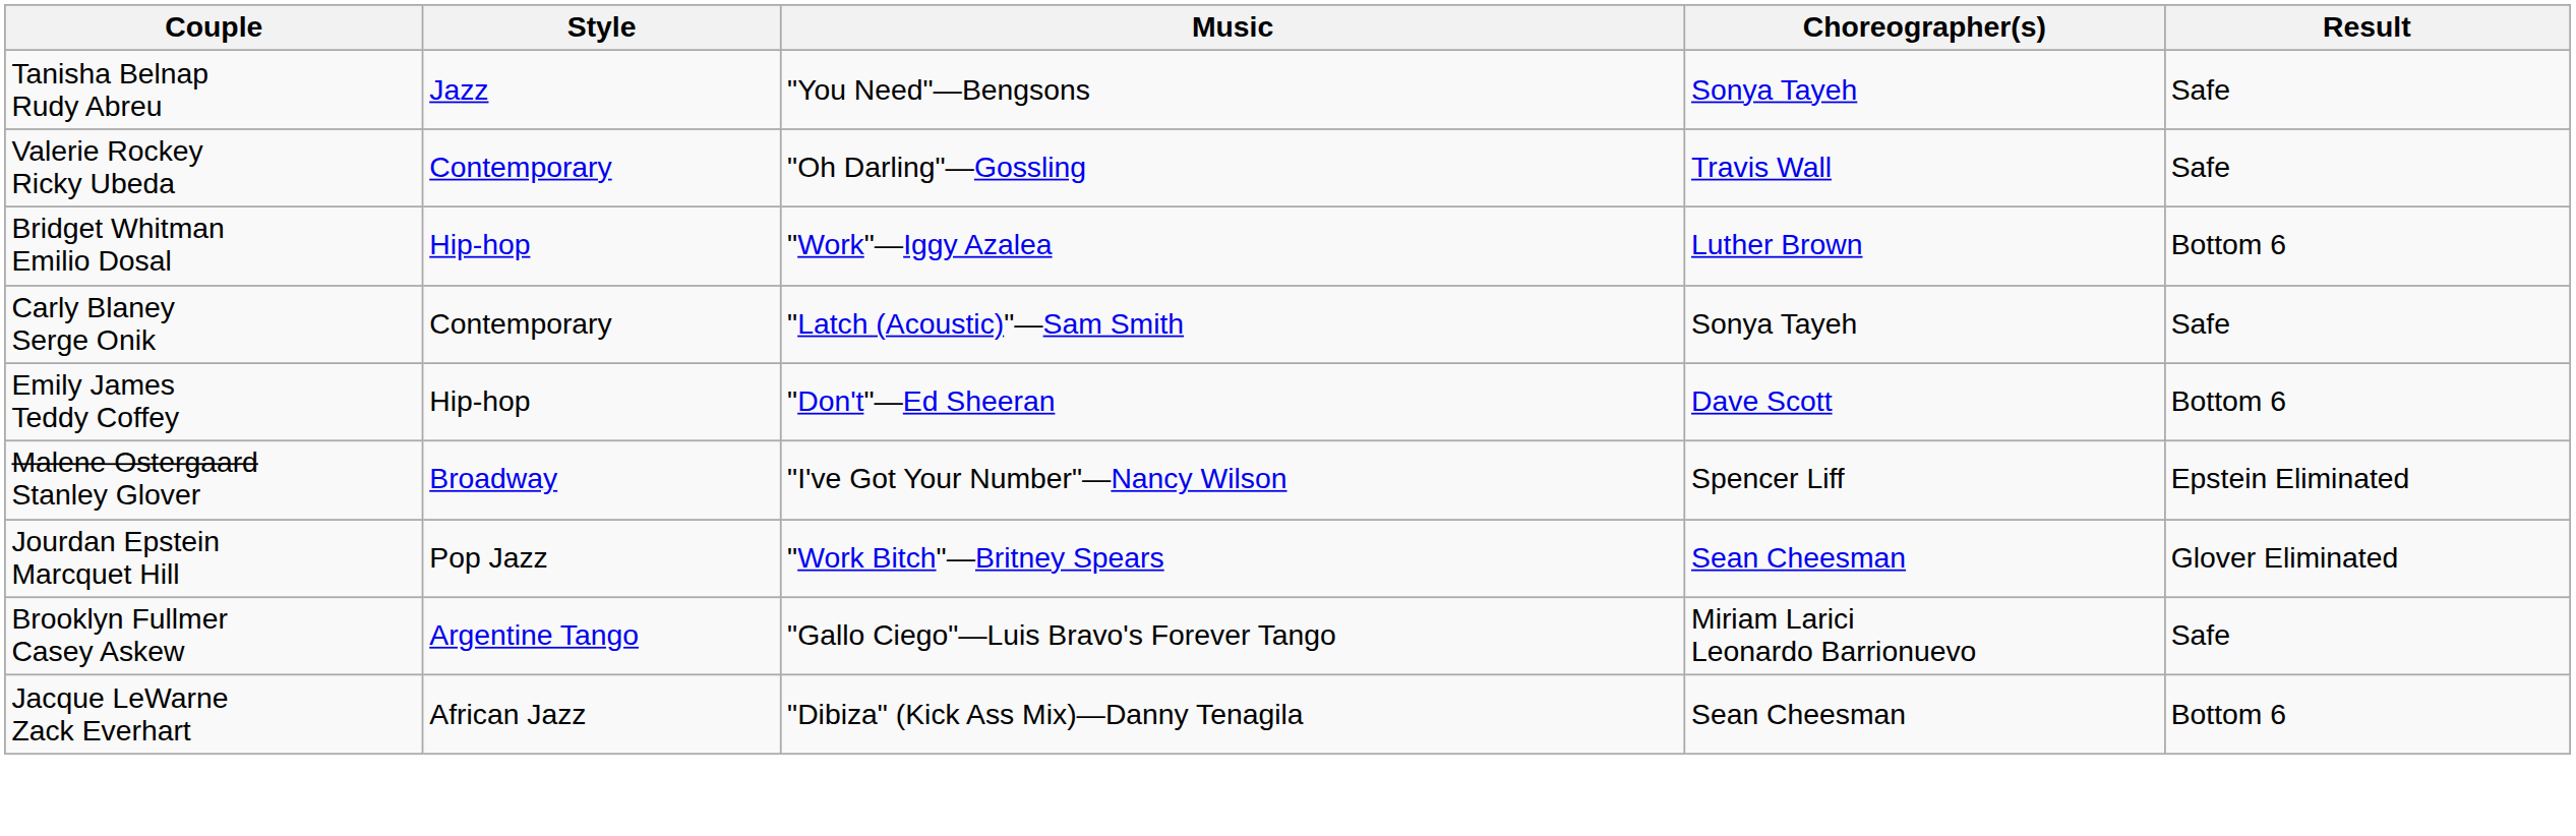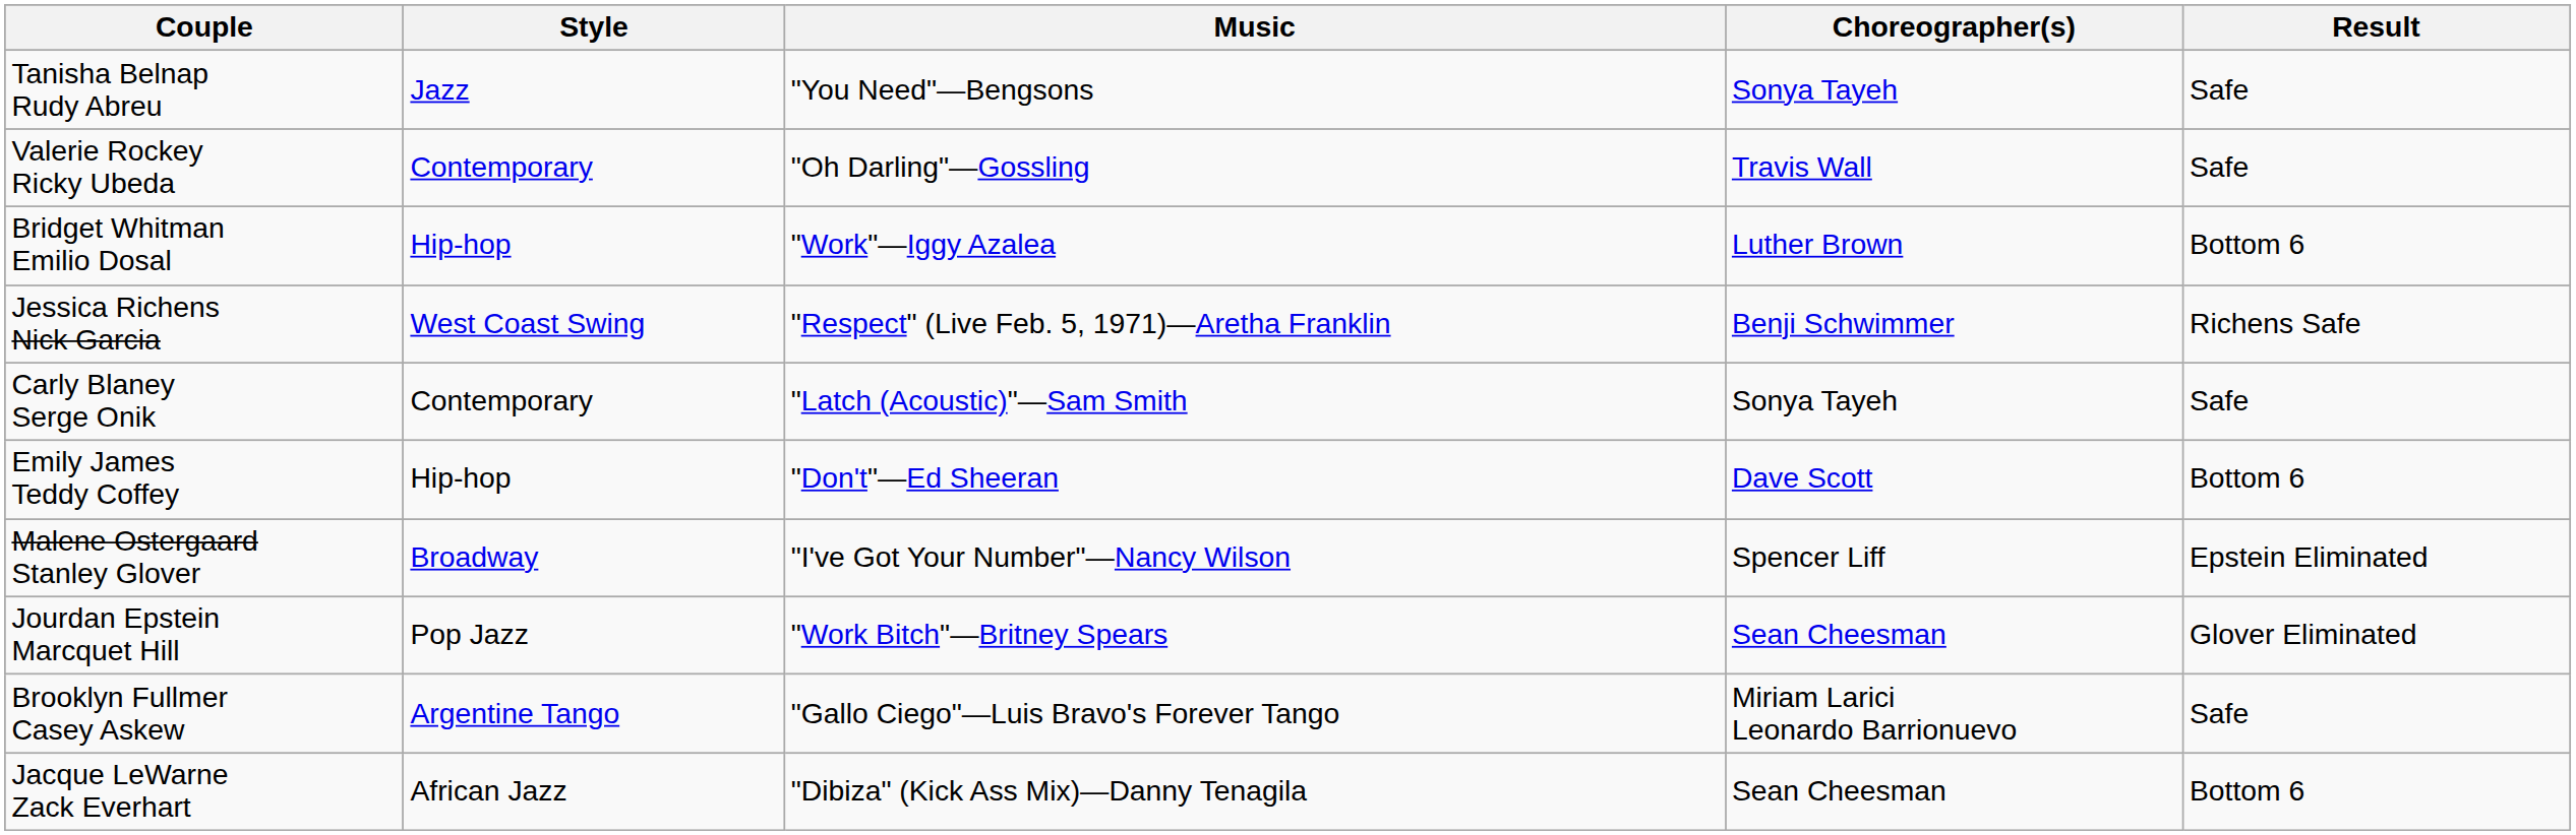+ row: Jessica Richens Nick Garcia | West Coast Swing | "Respect" (Live Feb. 5, 1971)—Aretha Franklin | Benji Schwimmer | Richens Safe
